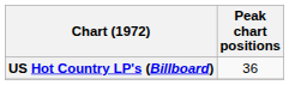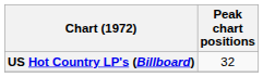US Hot Country LP's (Billboard) | Peak chart positions: 36 -> 32
